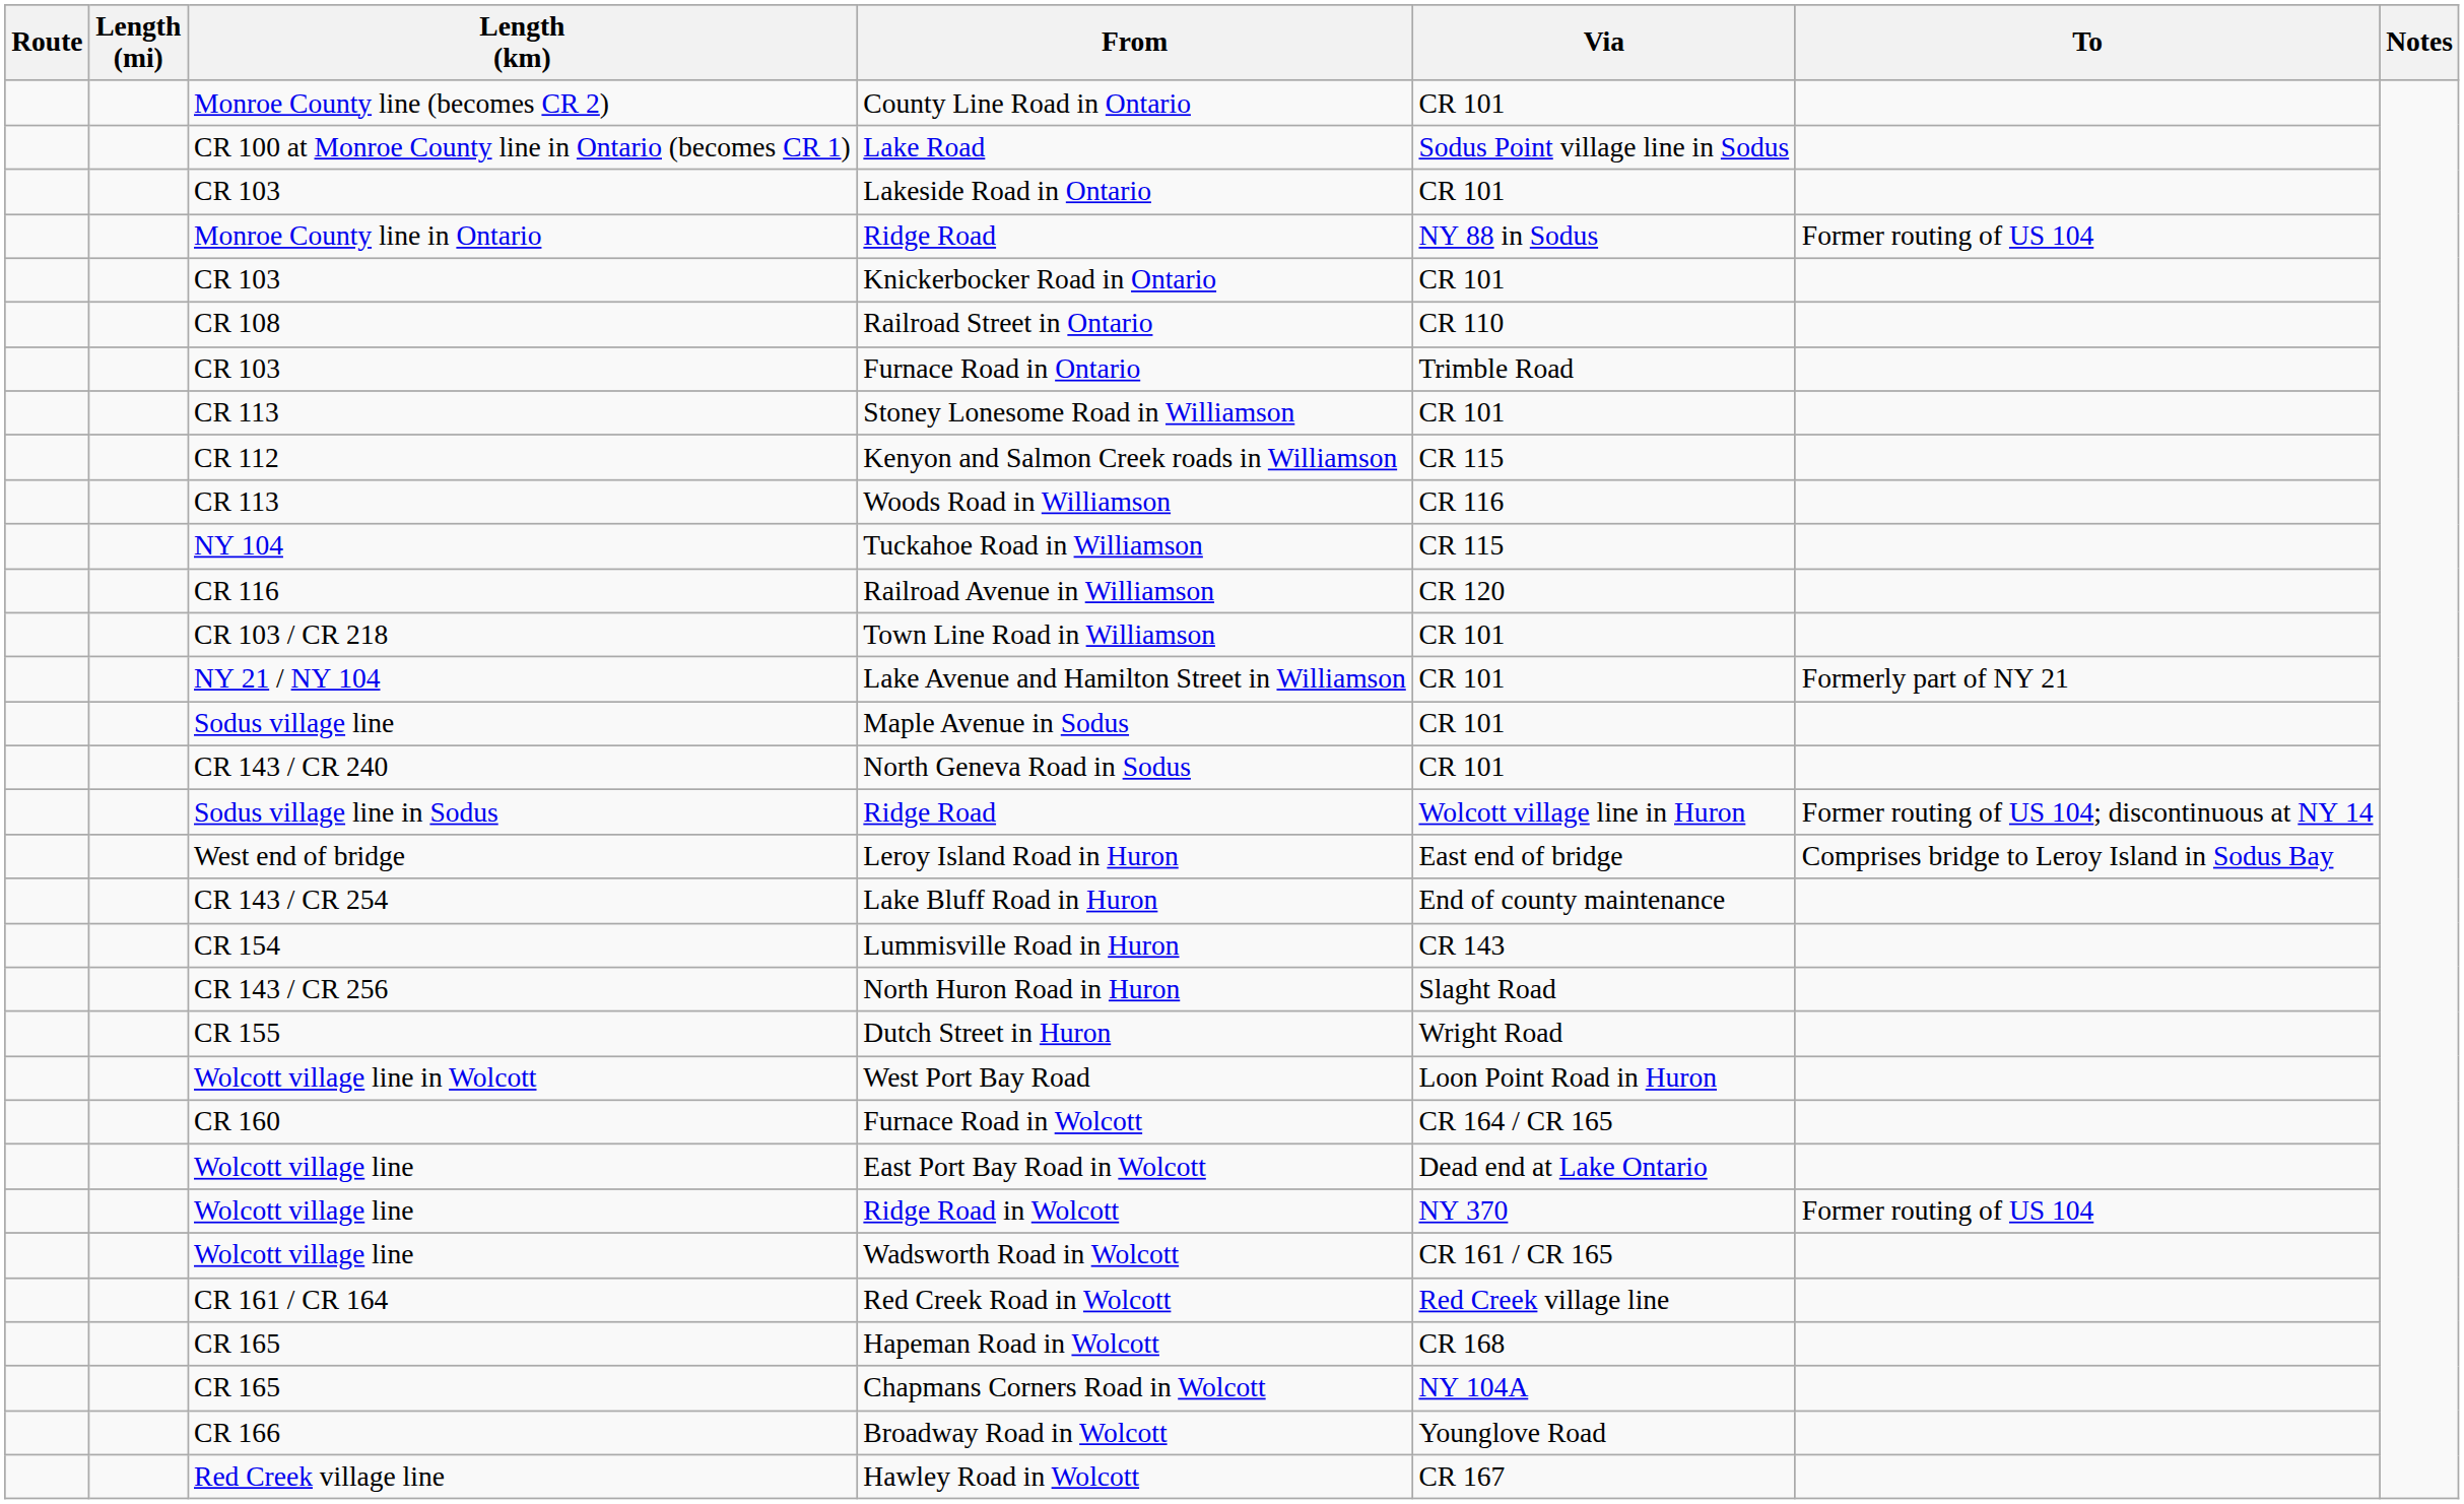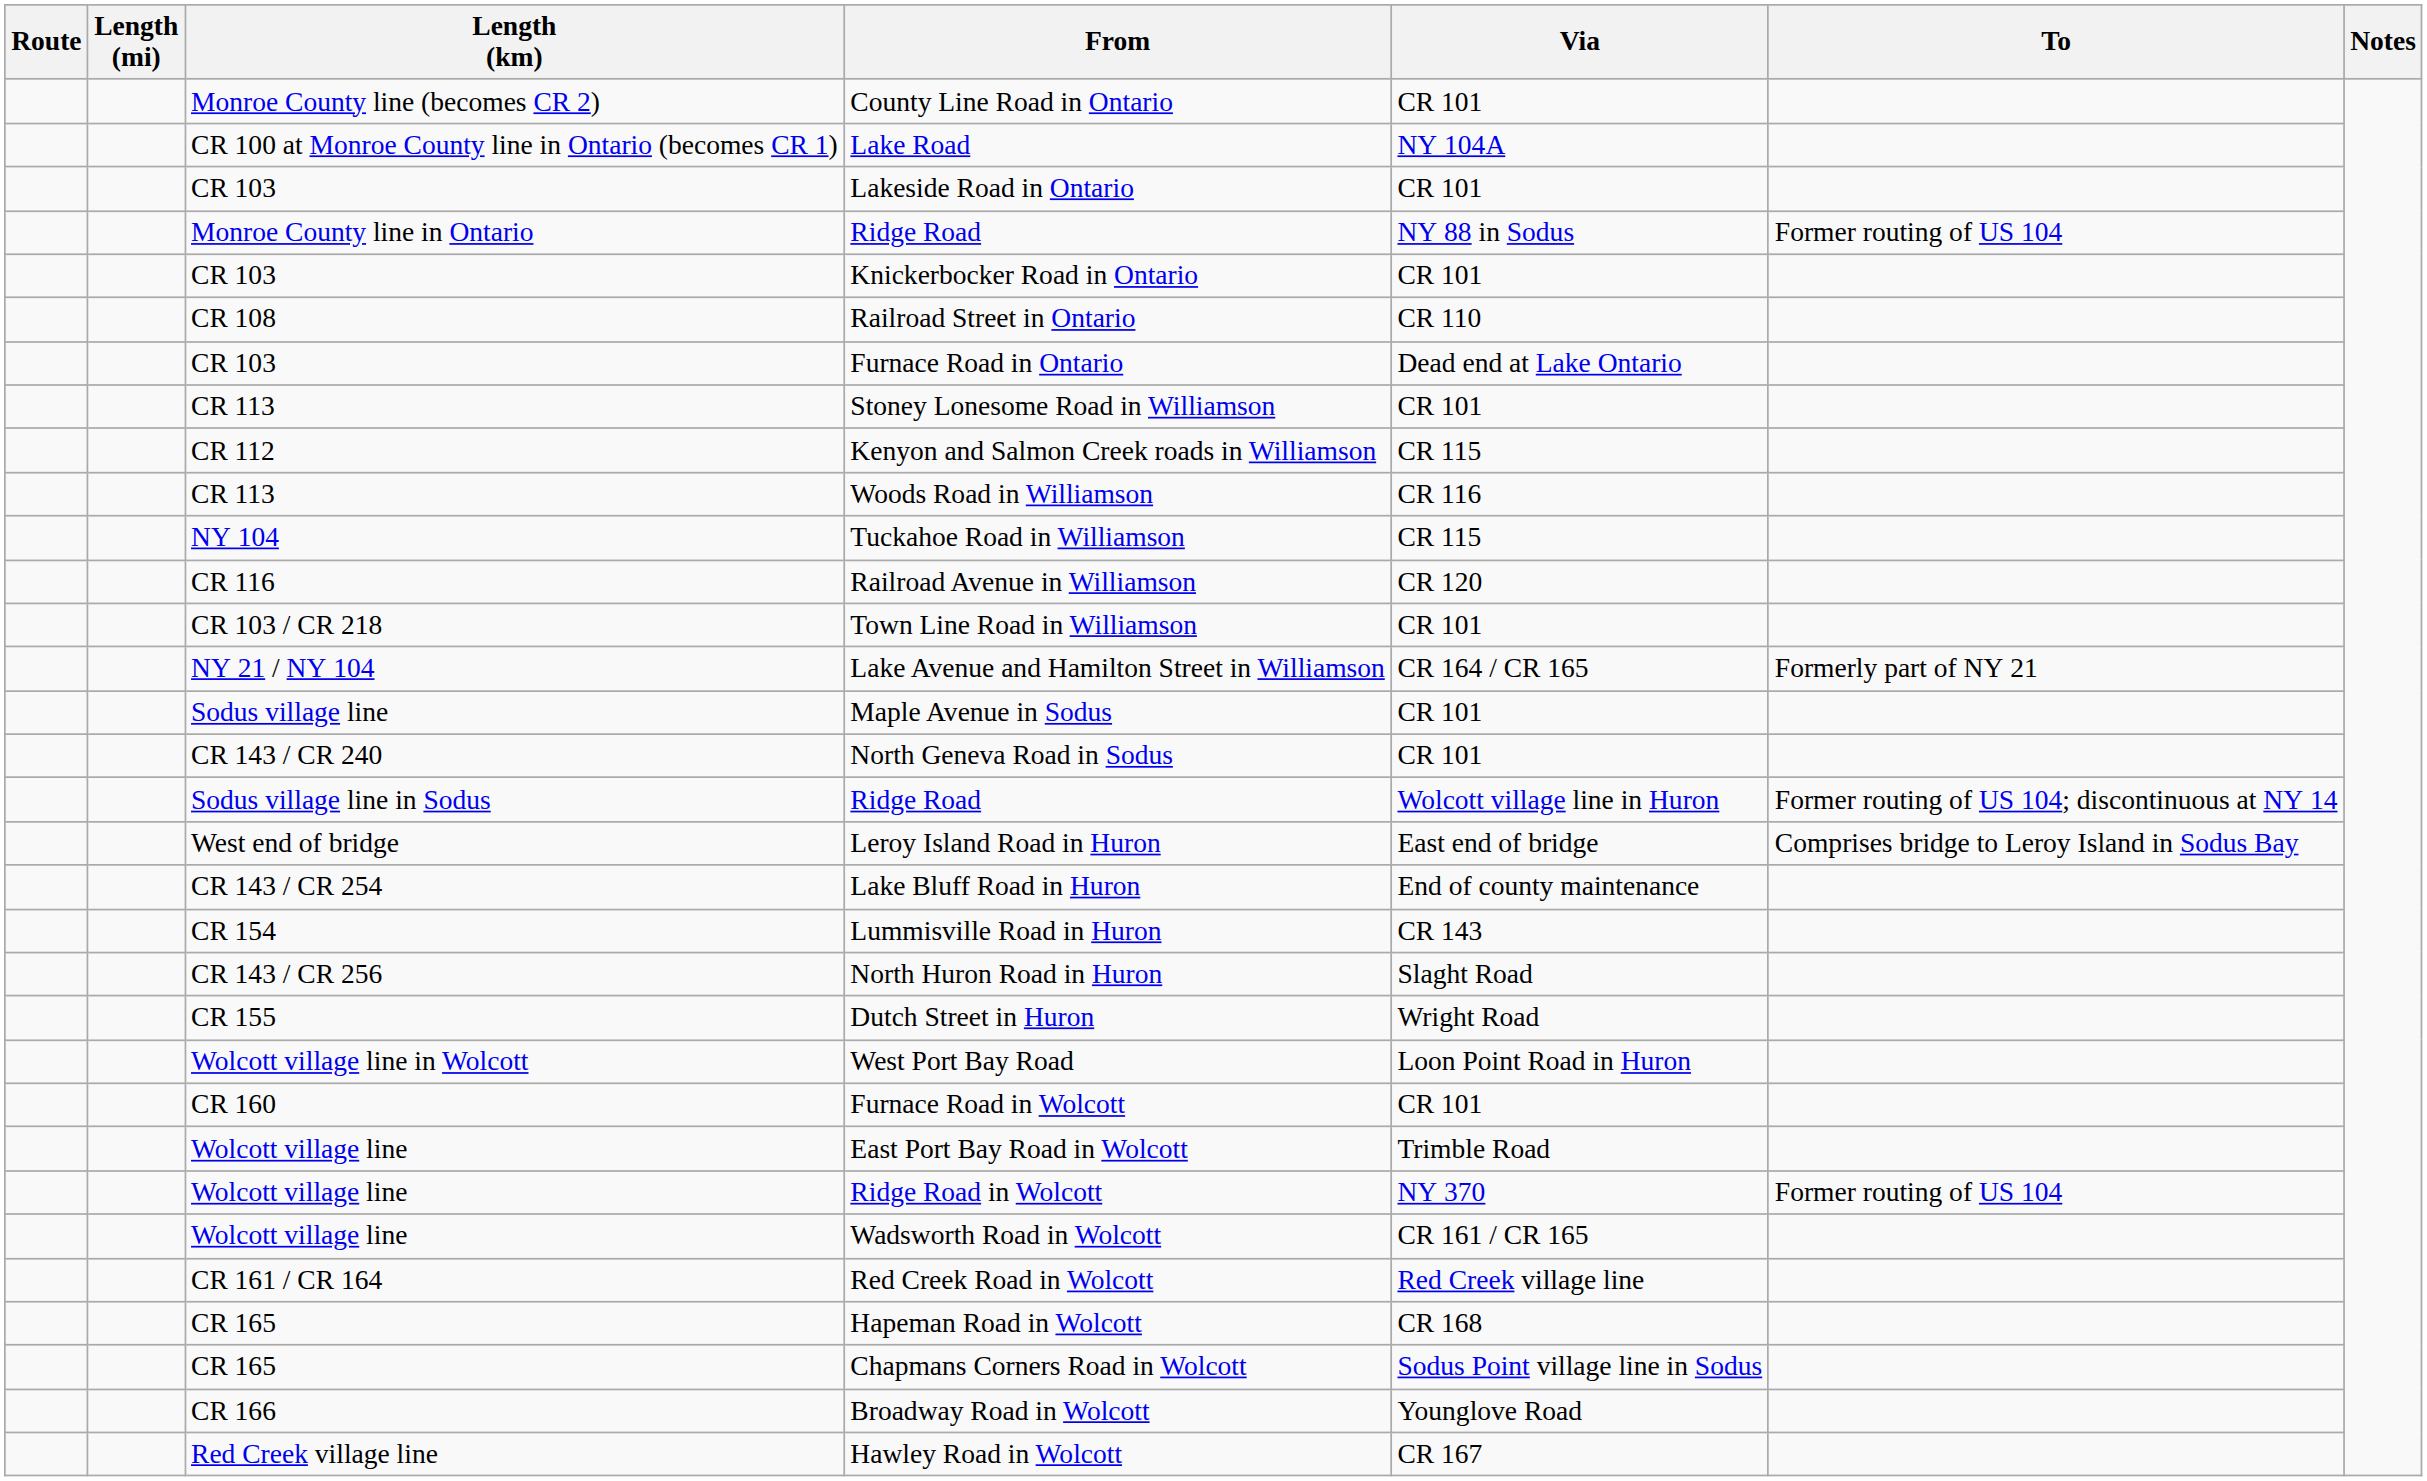Lake Road | Via: Sodus Point village line in Sodus -> NY 104A
Furnace Road in Ontario | Via: Trimble Road -> Dead end at Lake Ontario
Lake Avenue and Hamilton Street in Williamson | Via: CR 101 -> CR 164 / CR 165
Furnace Road in Wolcott | Via: CR 164 / CR 165 -> CR 101
East Port Bay Road in Wolcott | Via: Dead end at Lake Ontario -> Trimble Road
Chapmans Corners Road in Wolcott | Via: NY 104A -> Sodus Point village line in Sodus
